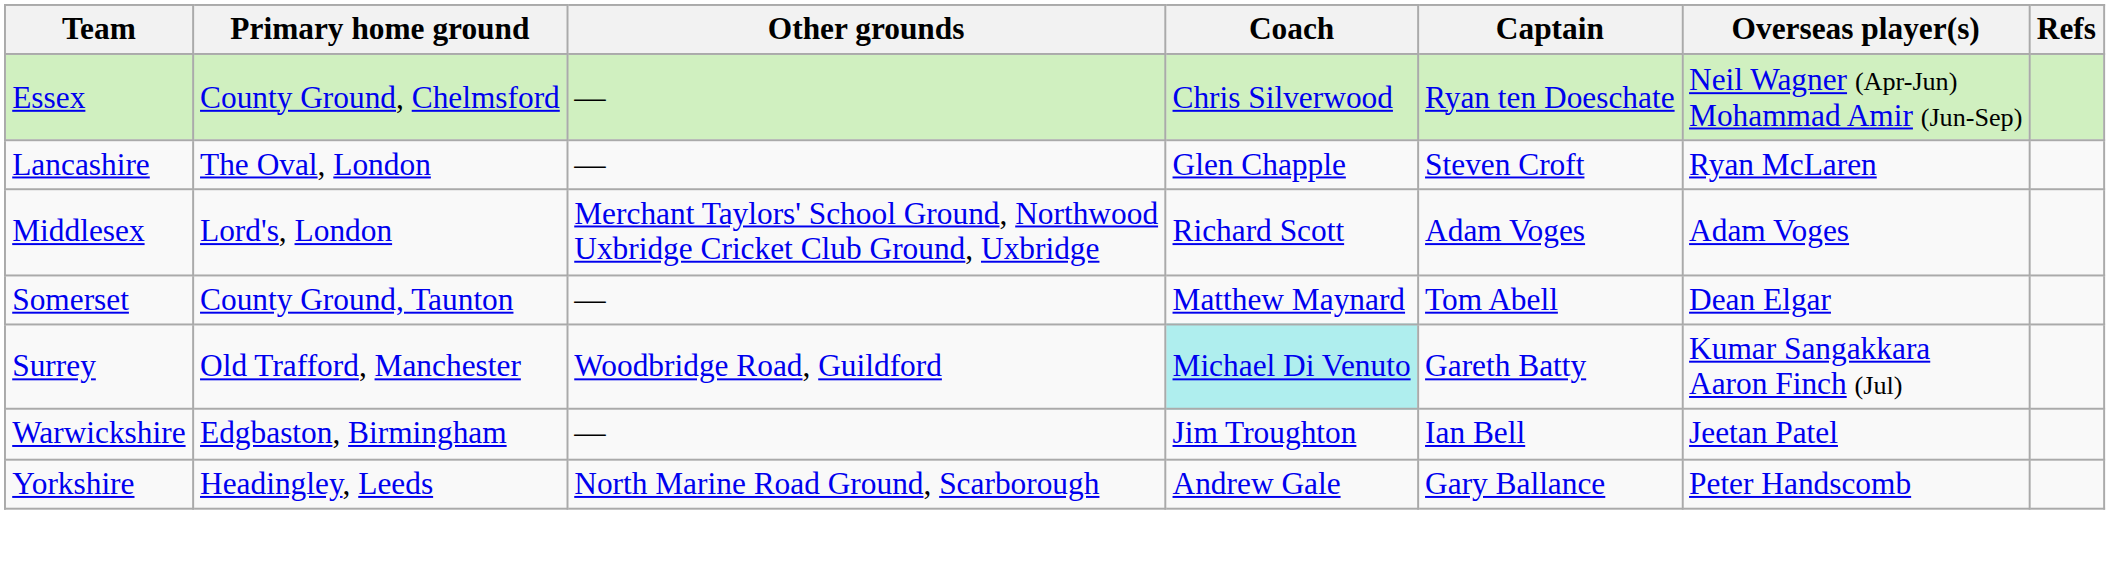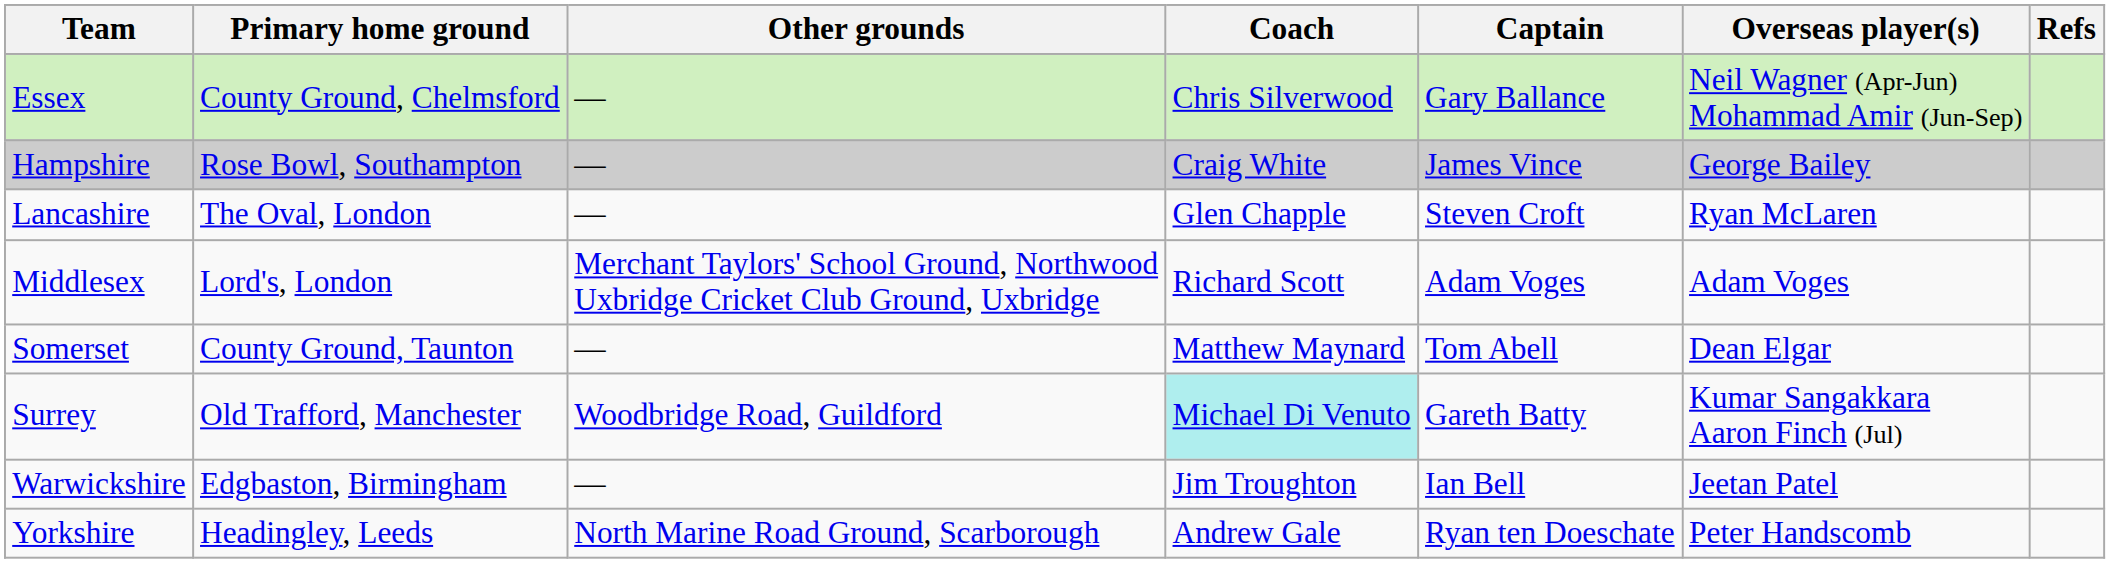Essex | Captain: Ryan ten Doeschate -> Gary Ballance
+ row: Hampshire | Rose Bowl, Southampton | — | Craig White | James Vince | George Bailey
Yorkshire | Captain: Gary Ballance -> Ryan ten Doeschate
